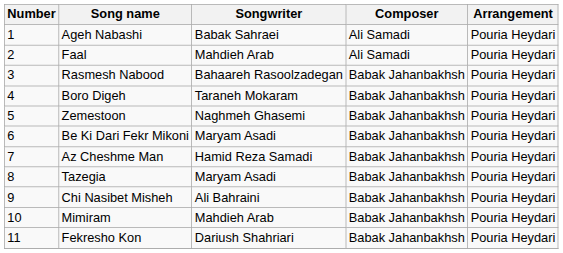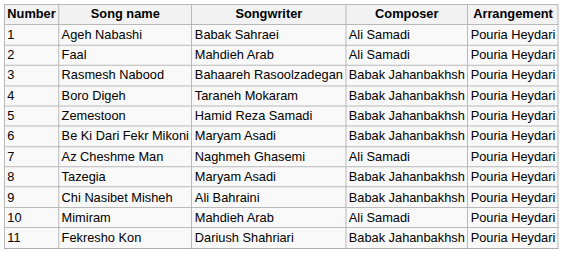Zemestoon | Songwriter: Naghmeh Ghasemi -> Hamid Reza Samadi
Az Cheshme Man | Songwriter: Hamid Reza Samadi -> Naghmeh Ghasemi
Az Cheshme Man | Composer: Babak Jahanbakhsh -> Ali Samadi
Mimiram | Composer: Babak Jahanbakhsh -> Ali Samadi
